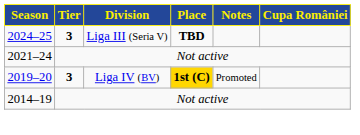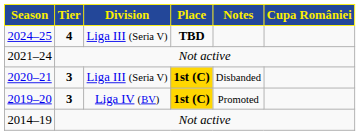2024–25 | Tier: 3 -> 4
+ row: 2020–21 | 3 | Liga III (Seria V) | 1st (C) | Disbanded
